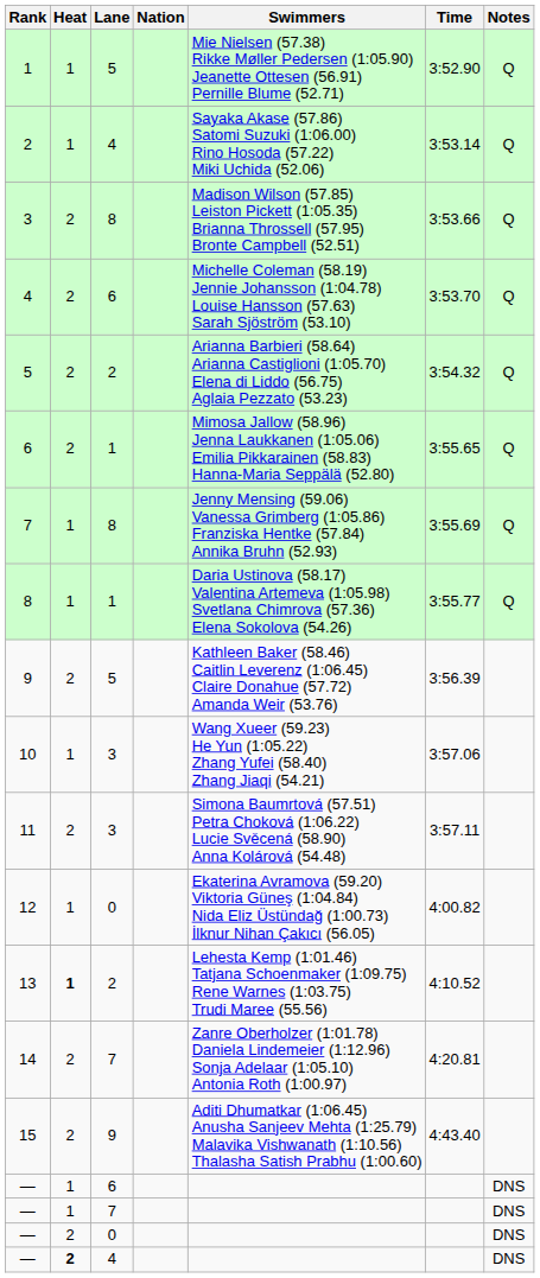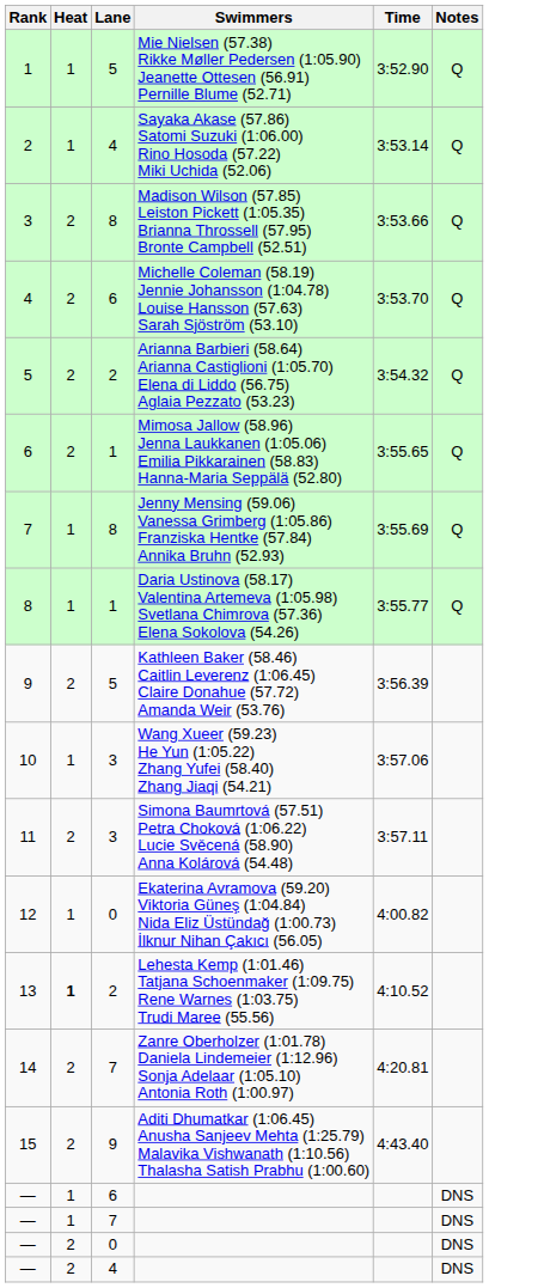- column: Nation
— / 4 | Heat: bold -> normal
